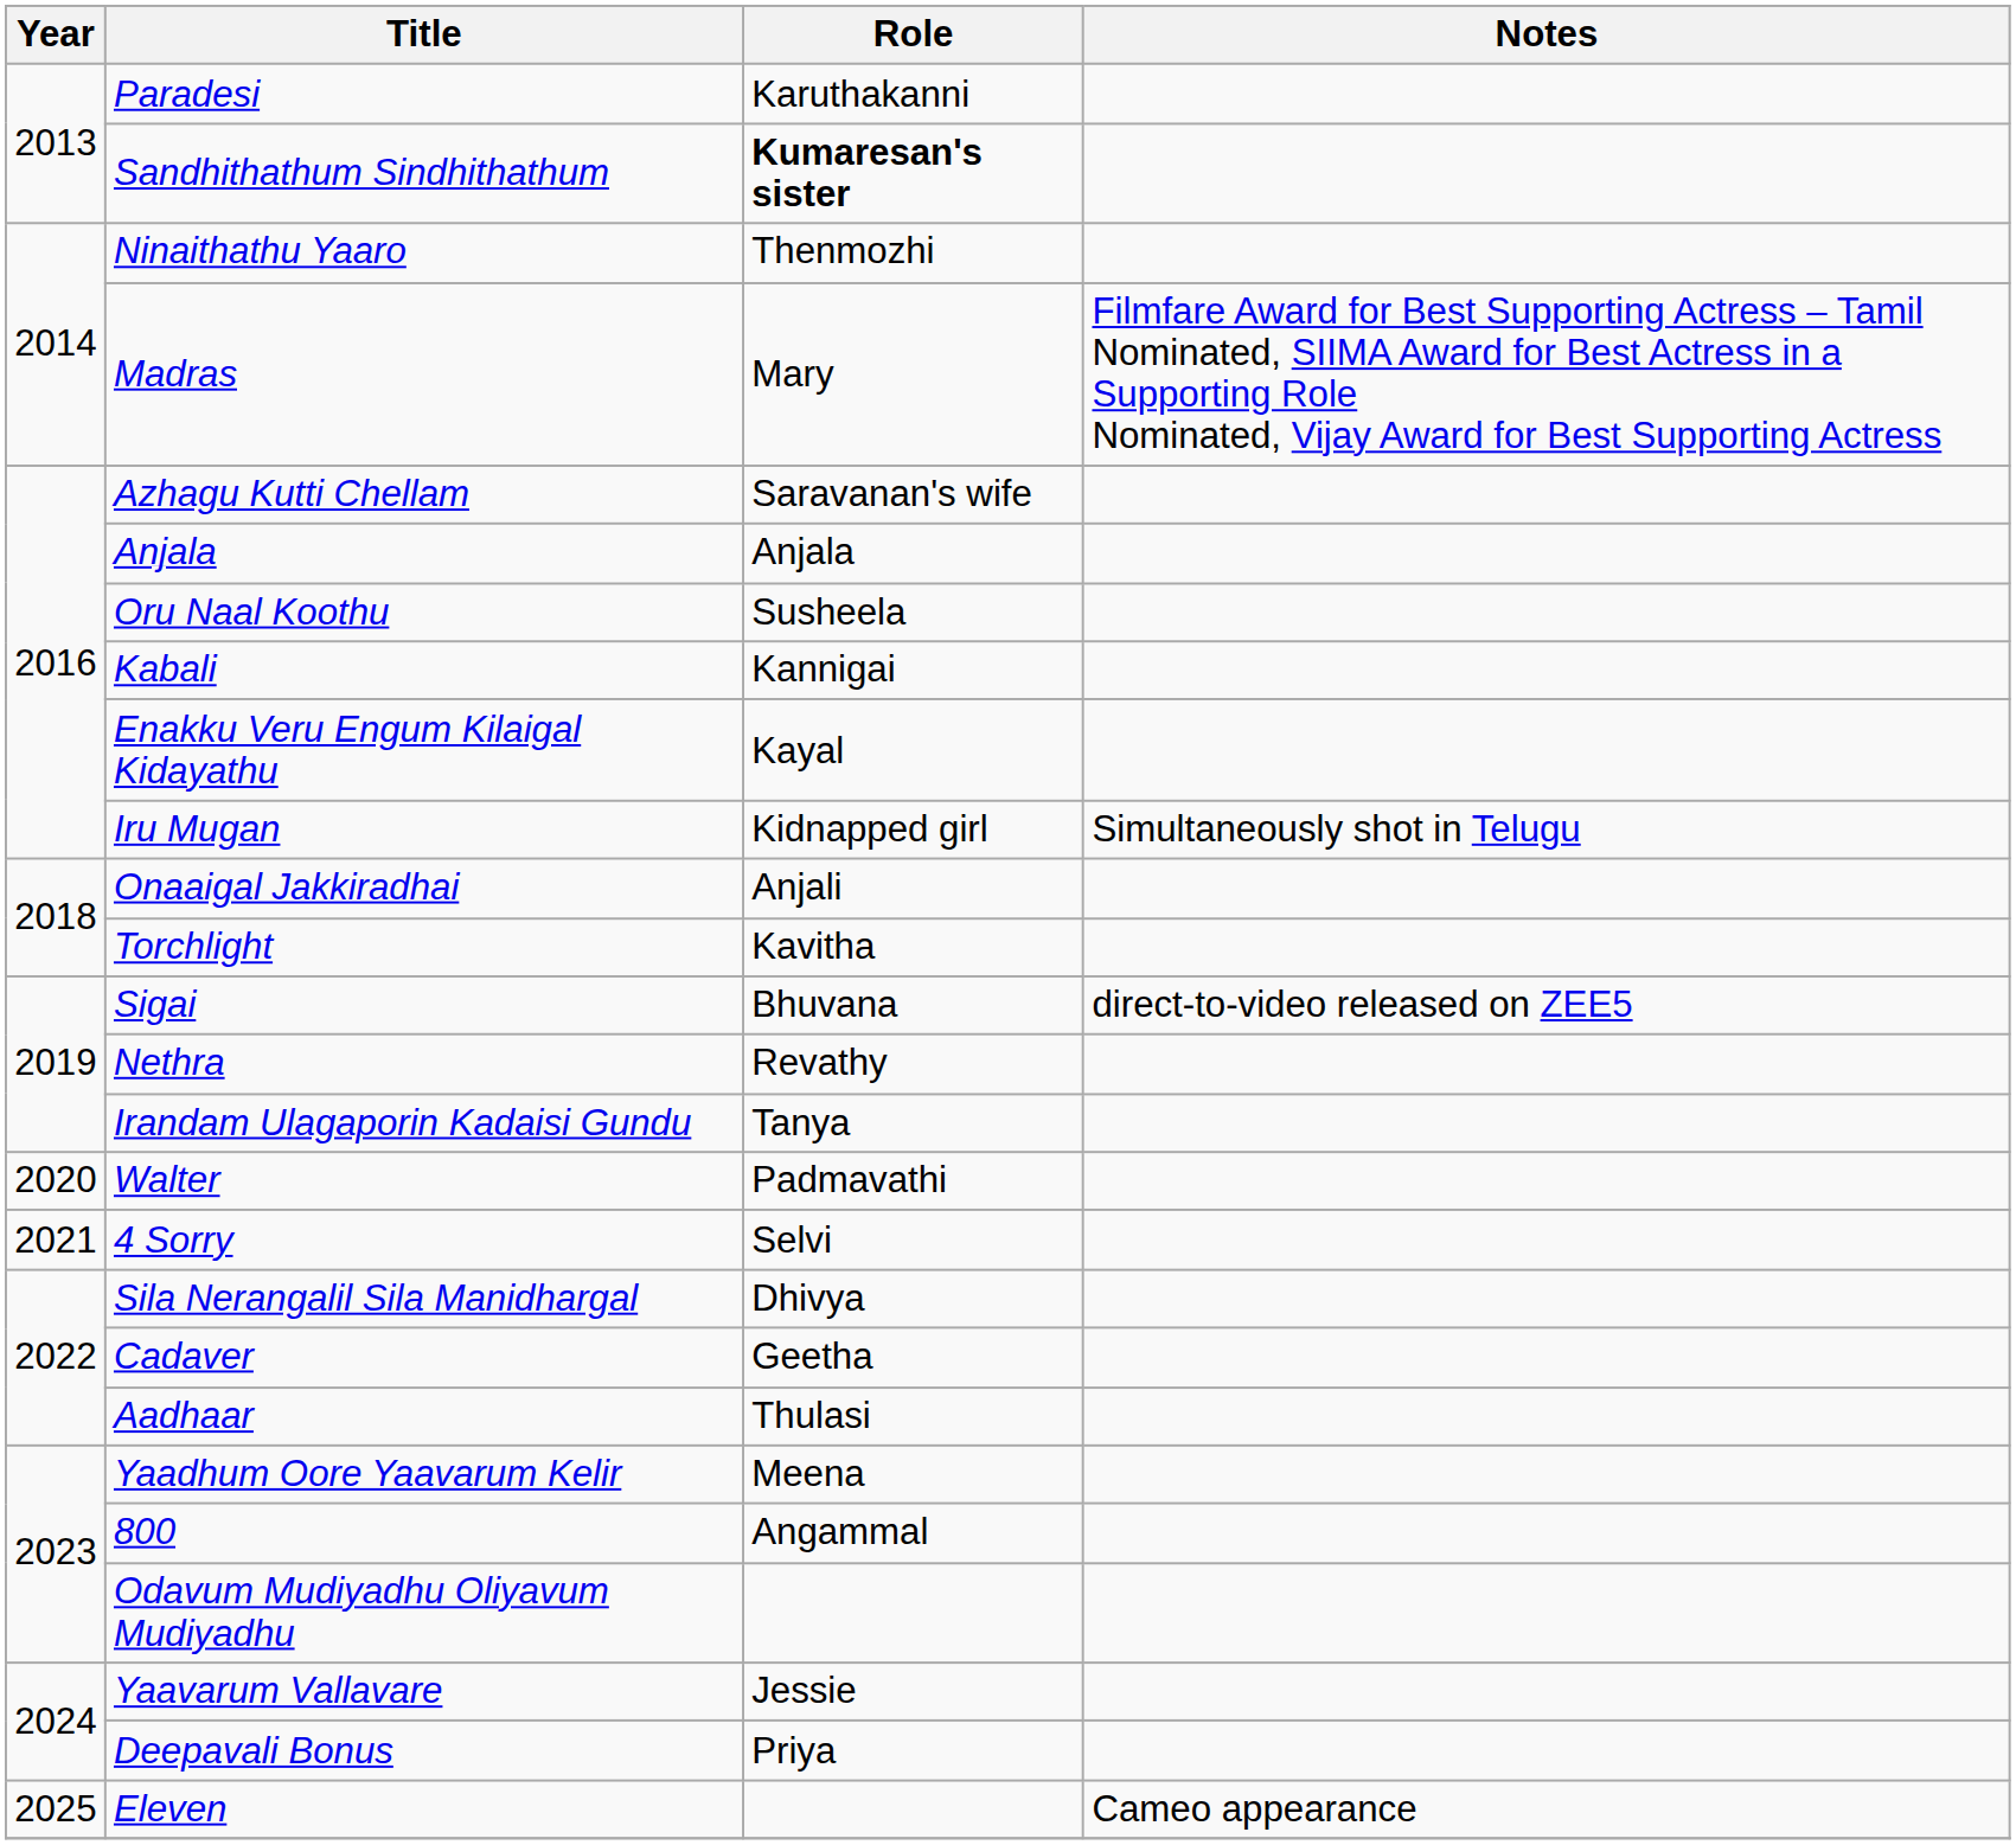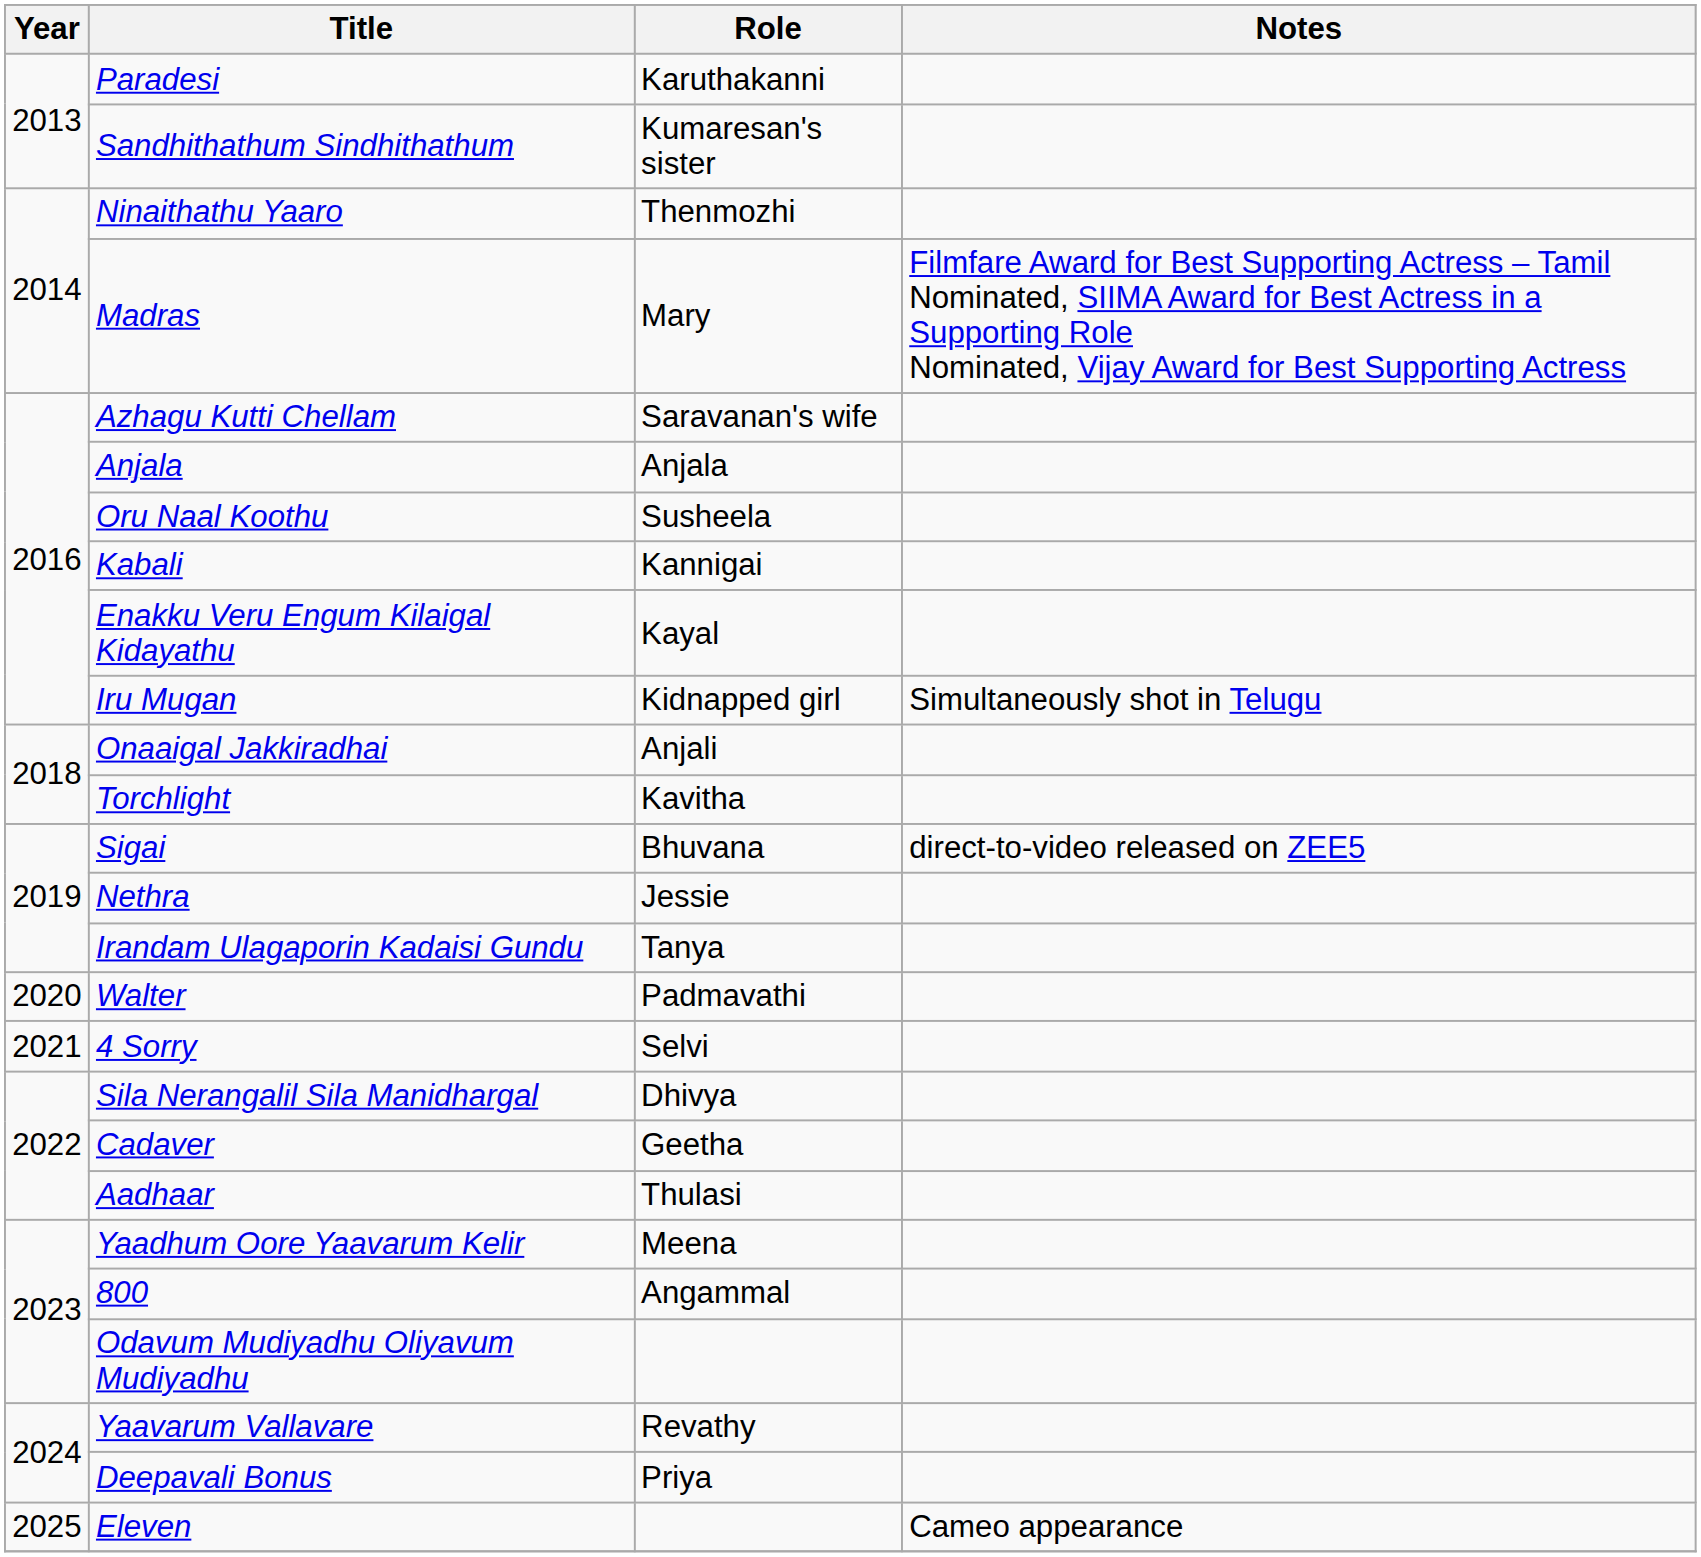Sandhithathum Sindhithathum | Role: bold -> normal
Nethra | Role: Revathy -> Jessie
Yaavarum Vallavare | Role: Jessie -> Revathy
